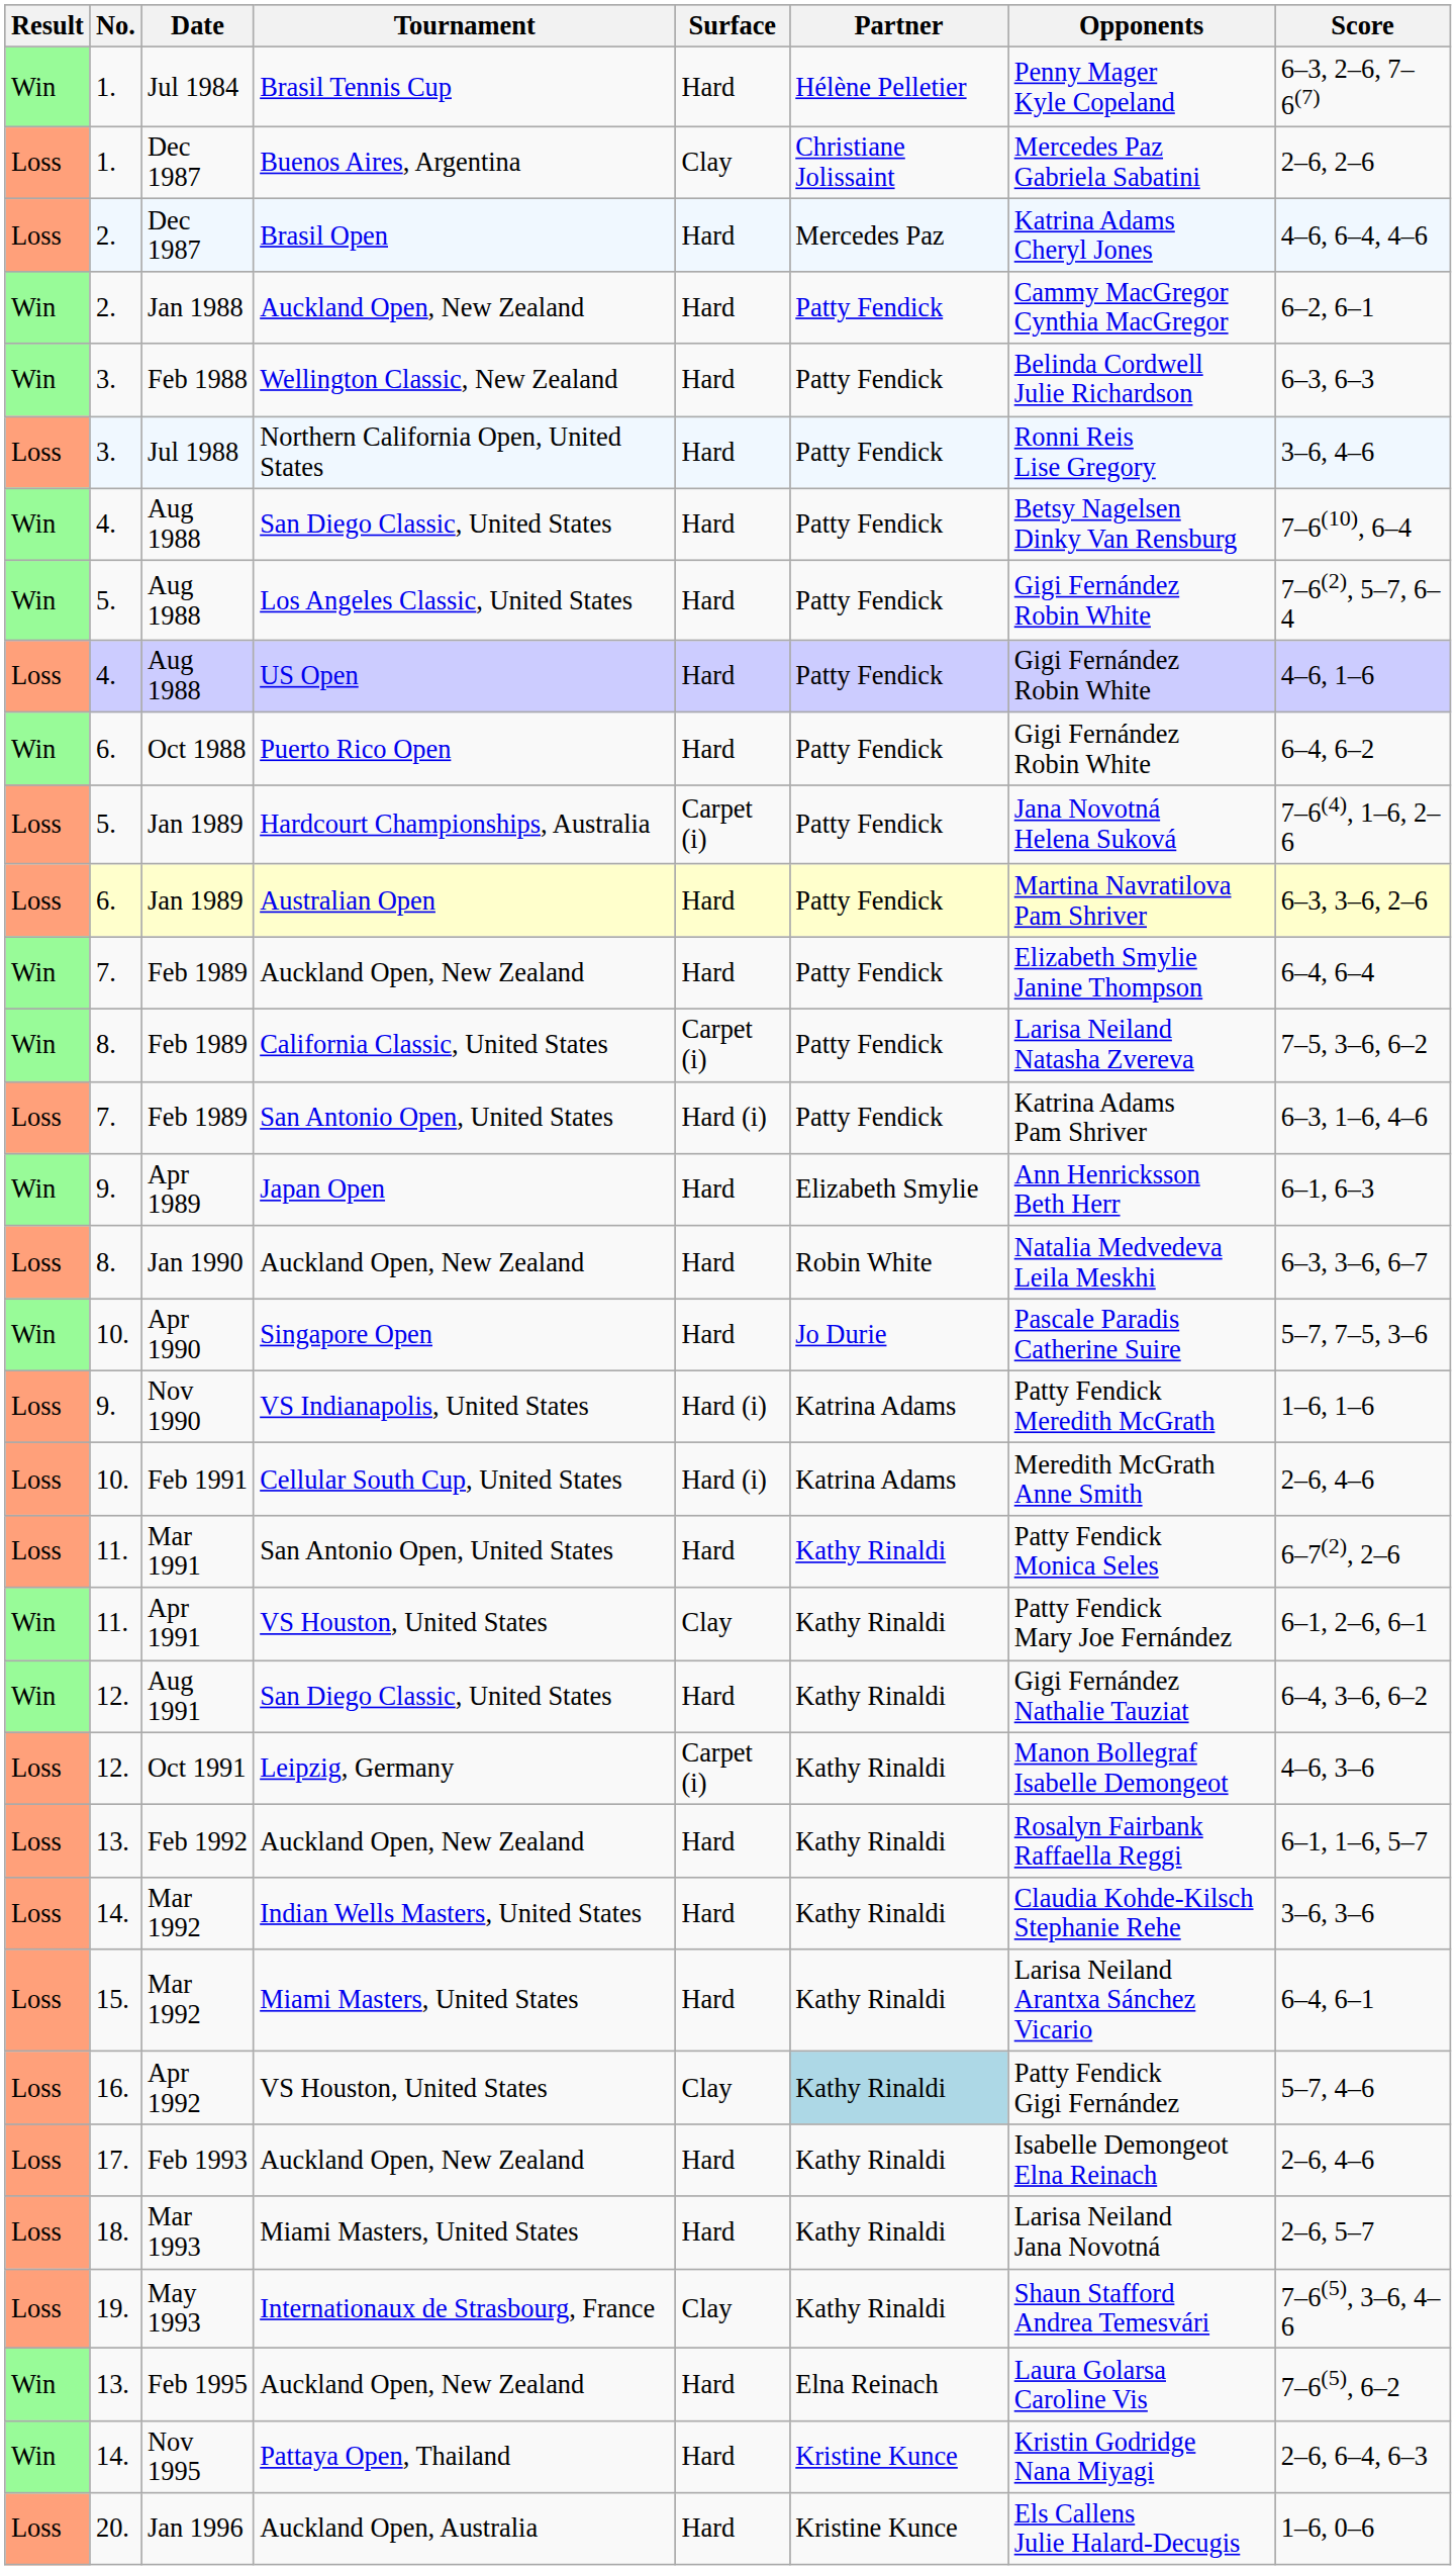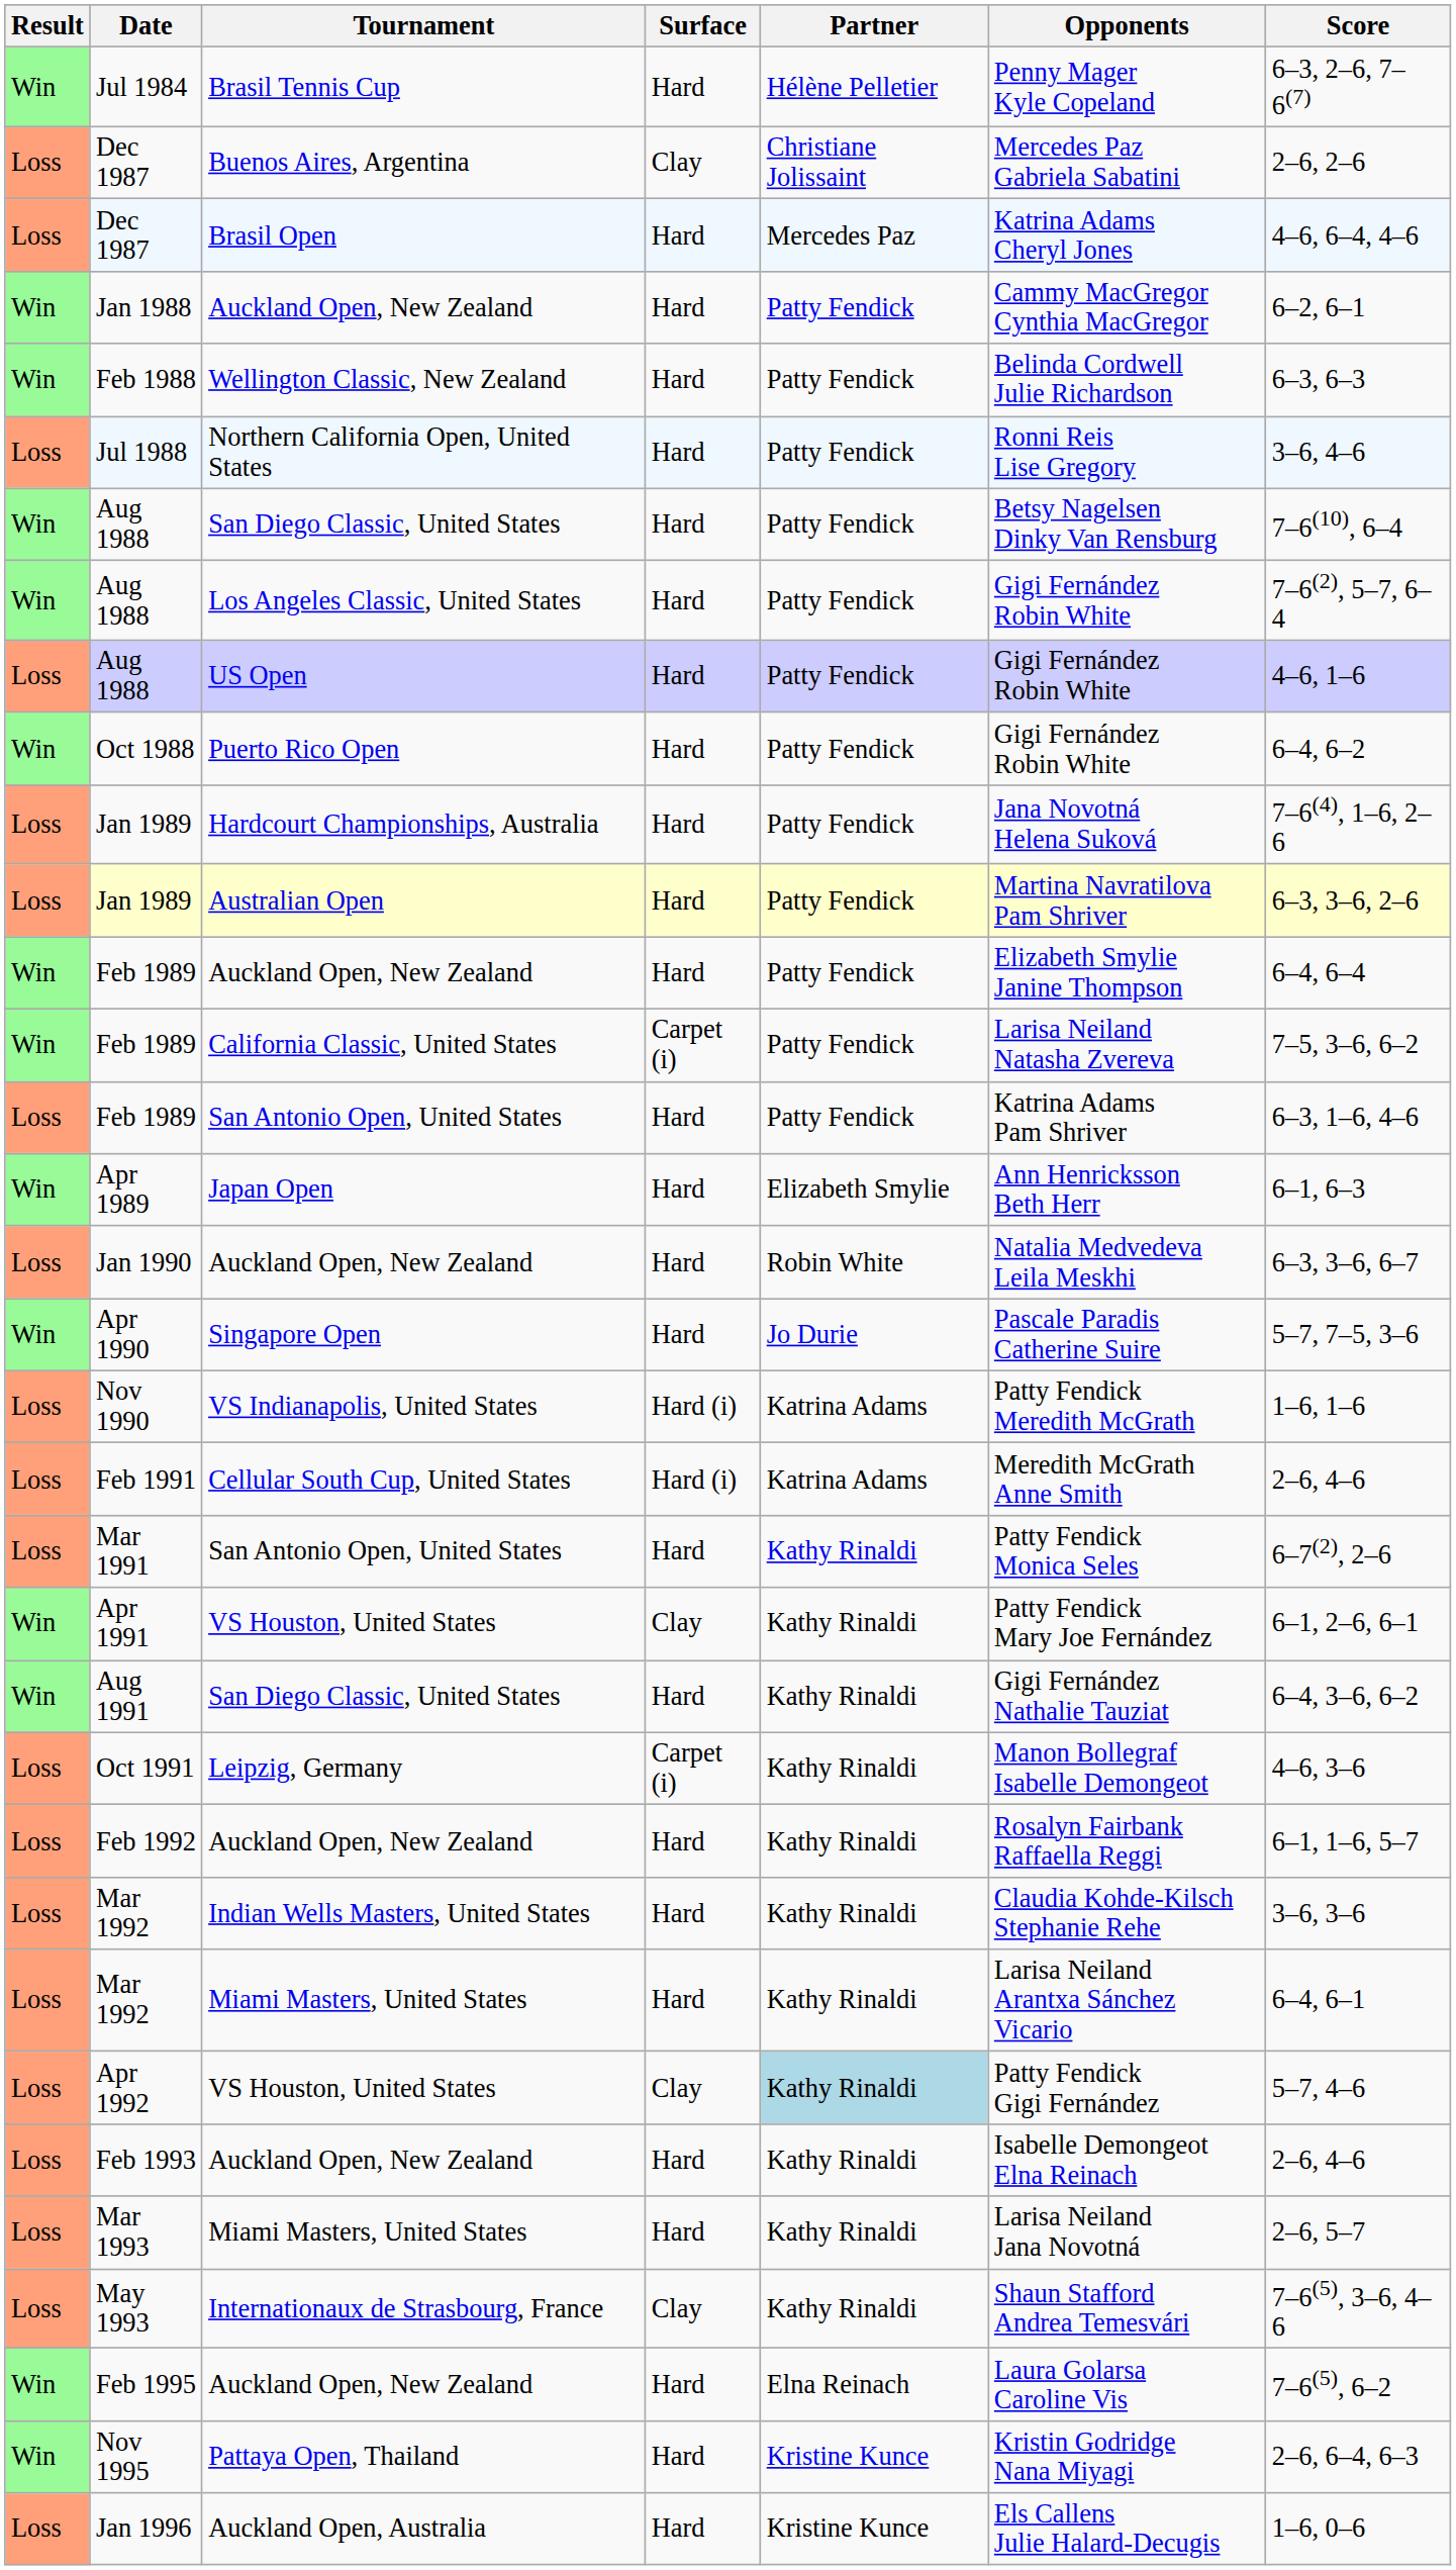- column: No. | 1. | 1. | 2. | 2. | 3. | 3. | 4. | 5. | 4. | 6. | 5. | 6. | 7. | 8. | 7. | 9. | 8. | 10. | 9. | 10. | 11. | 11. | 12. | 12. | 13. | 14. | 15. | 16. | 17. | 18. | 19. | 13. | 14. | 20.
Jan 1989 / Hardcourt Championships, Australia | Surface: Carpet (i) -> Hard
Feb 1989 / San Antonio Open, United States | Surface: Hard (i) -> Hard
